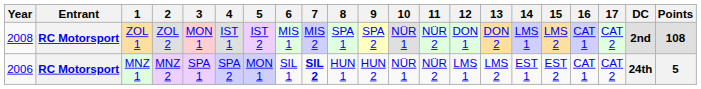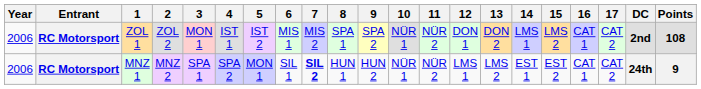ZOL 1 | Year: 2008 -> 2006
MNZ 1 | Points: 5 -> 9
